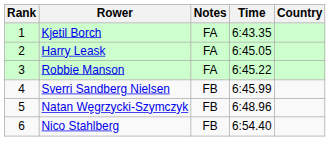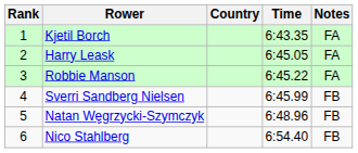columns swapped: Country <-> Notes
